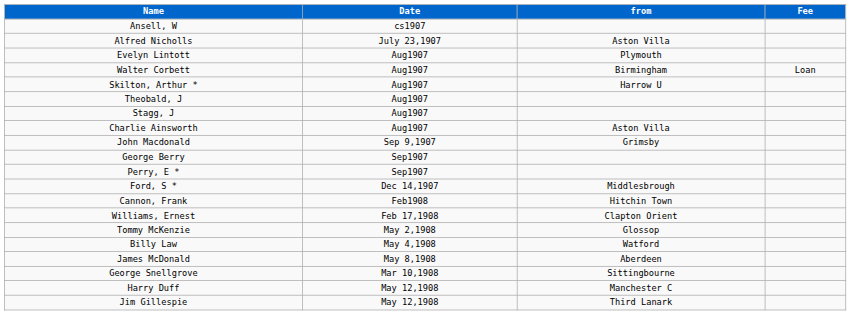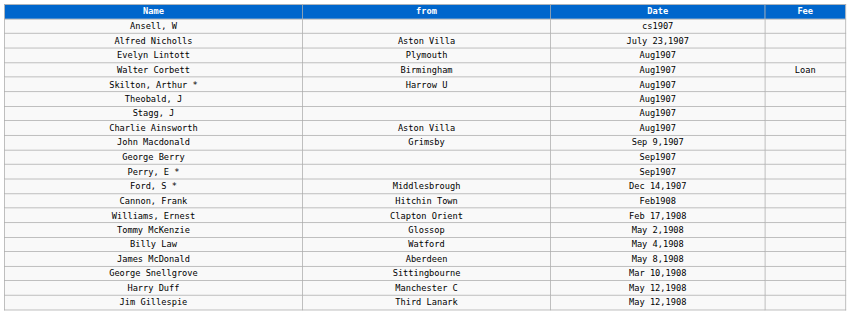columns swapped: from <-> Date
